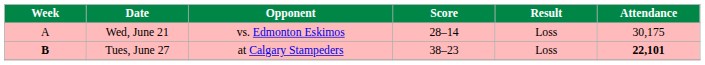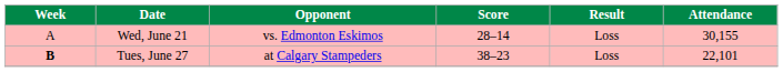Wed, June 21 | Attendance: 30,175 -> 30,155
Tues, June 27 | Attendance: bold -> normal
